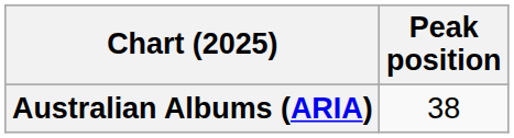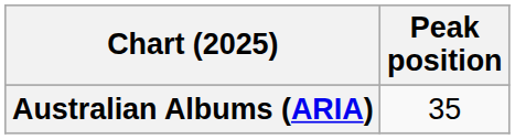Australian Albums (ARIA) | Peak position: 38 -> 35
